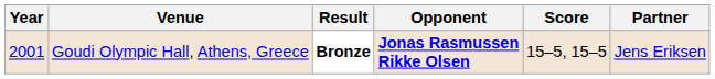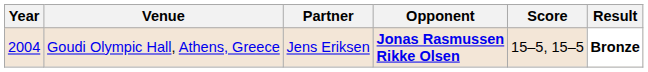columns swapped: Partner <-> Result
Goudi Olympic Hall, Athens, Greece | Year: 2001 -> 2004
